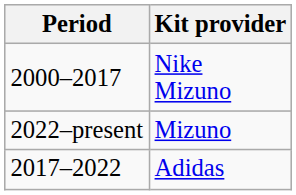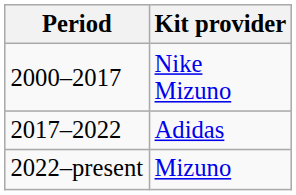rows swapped: Adidas <-> Mizuno
